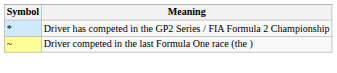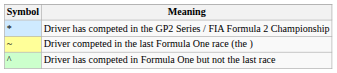+ row: ^ | Driver has competed in Formula One but not the last race
